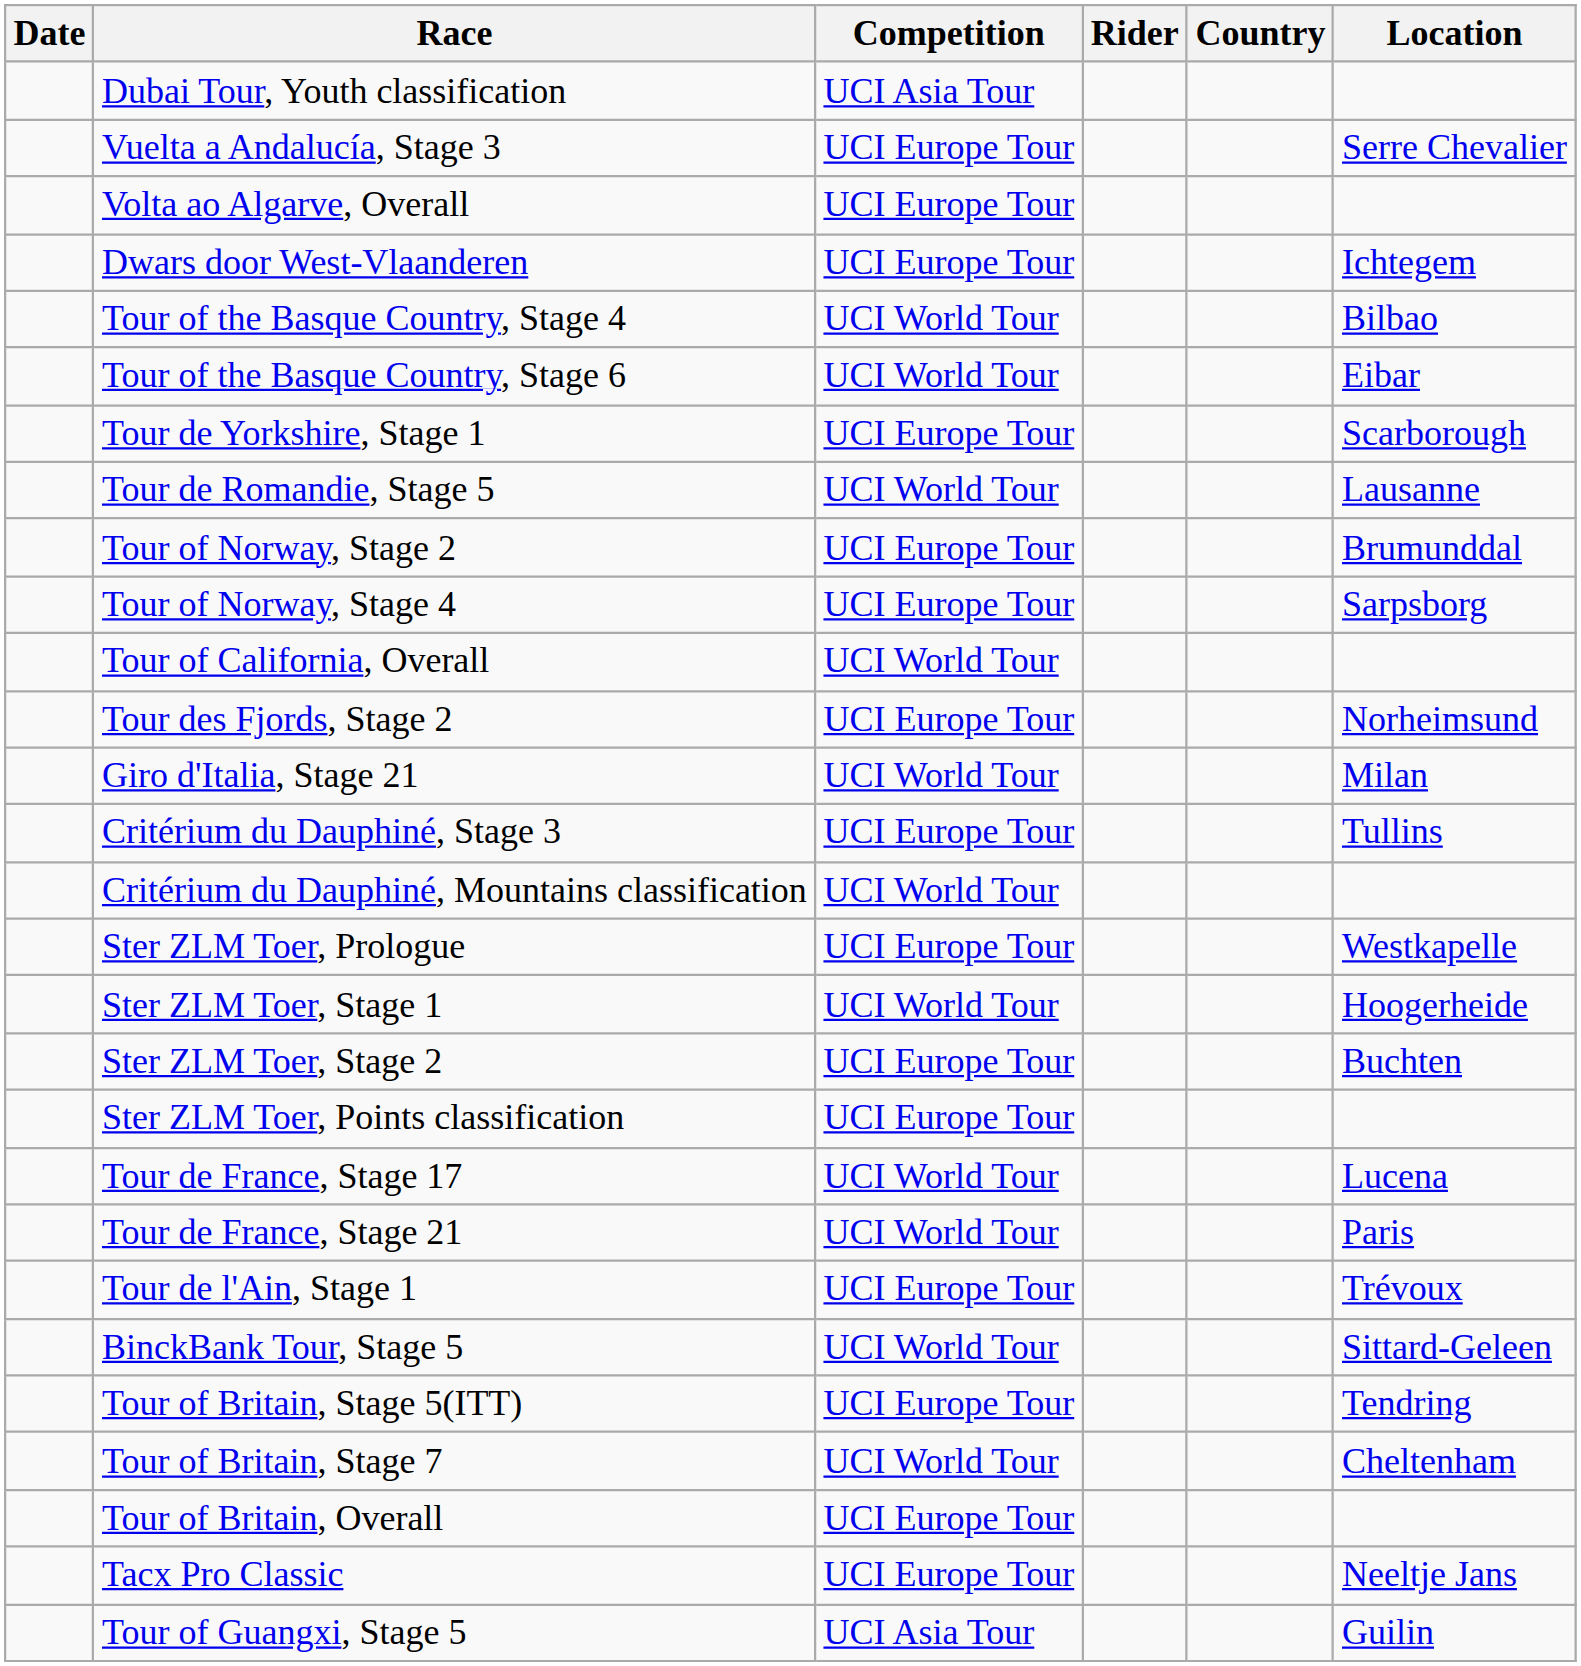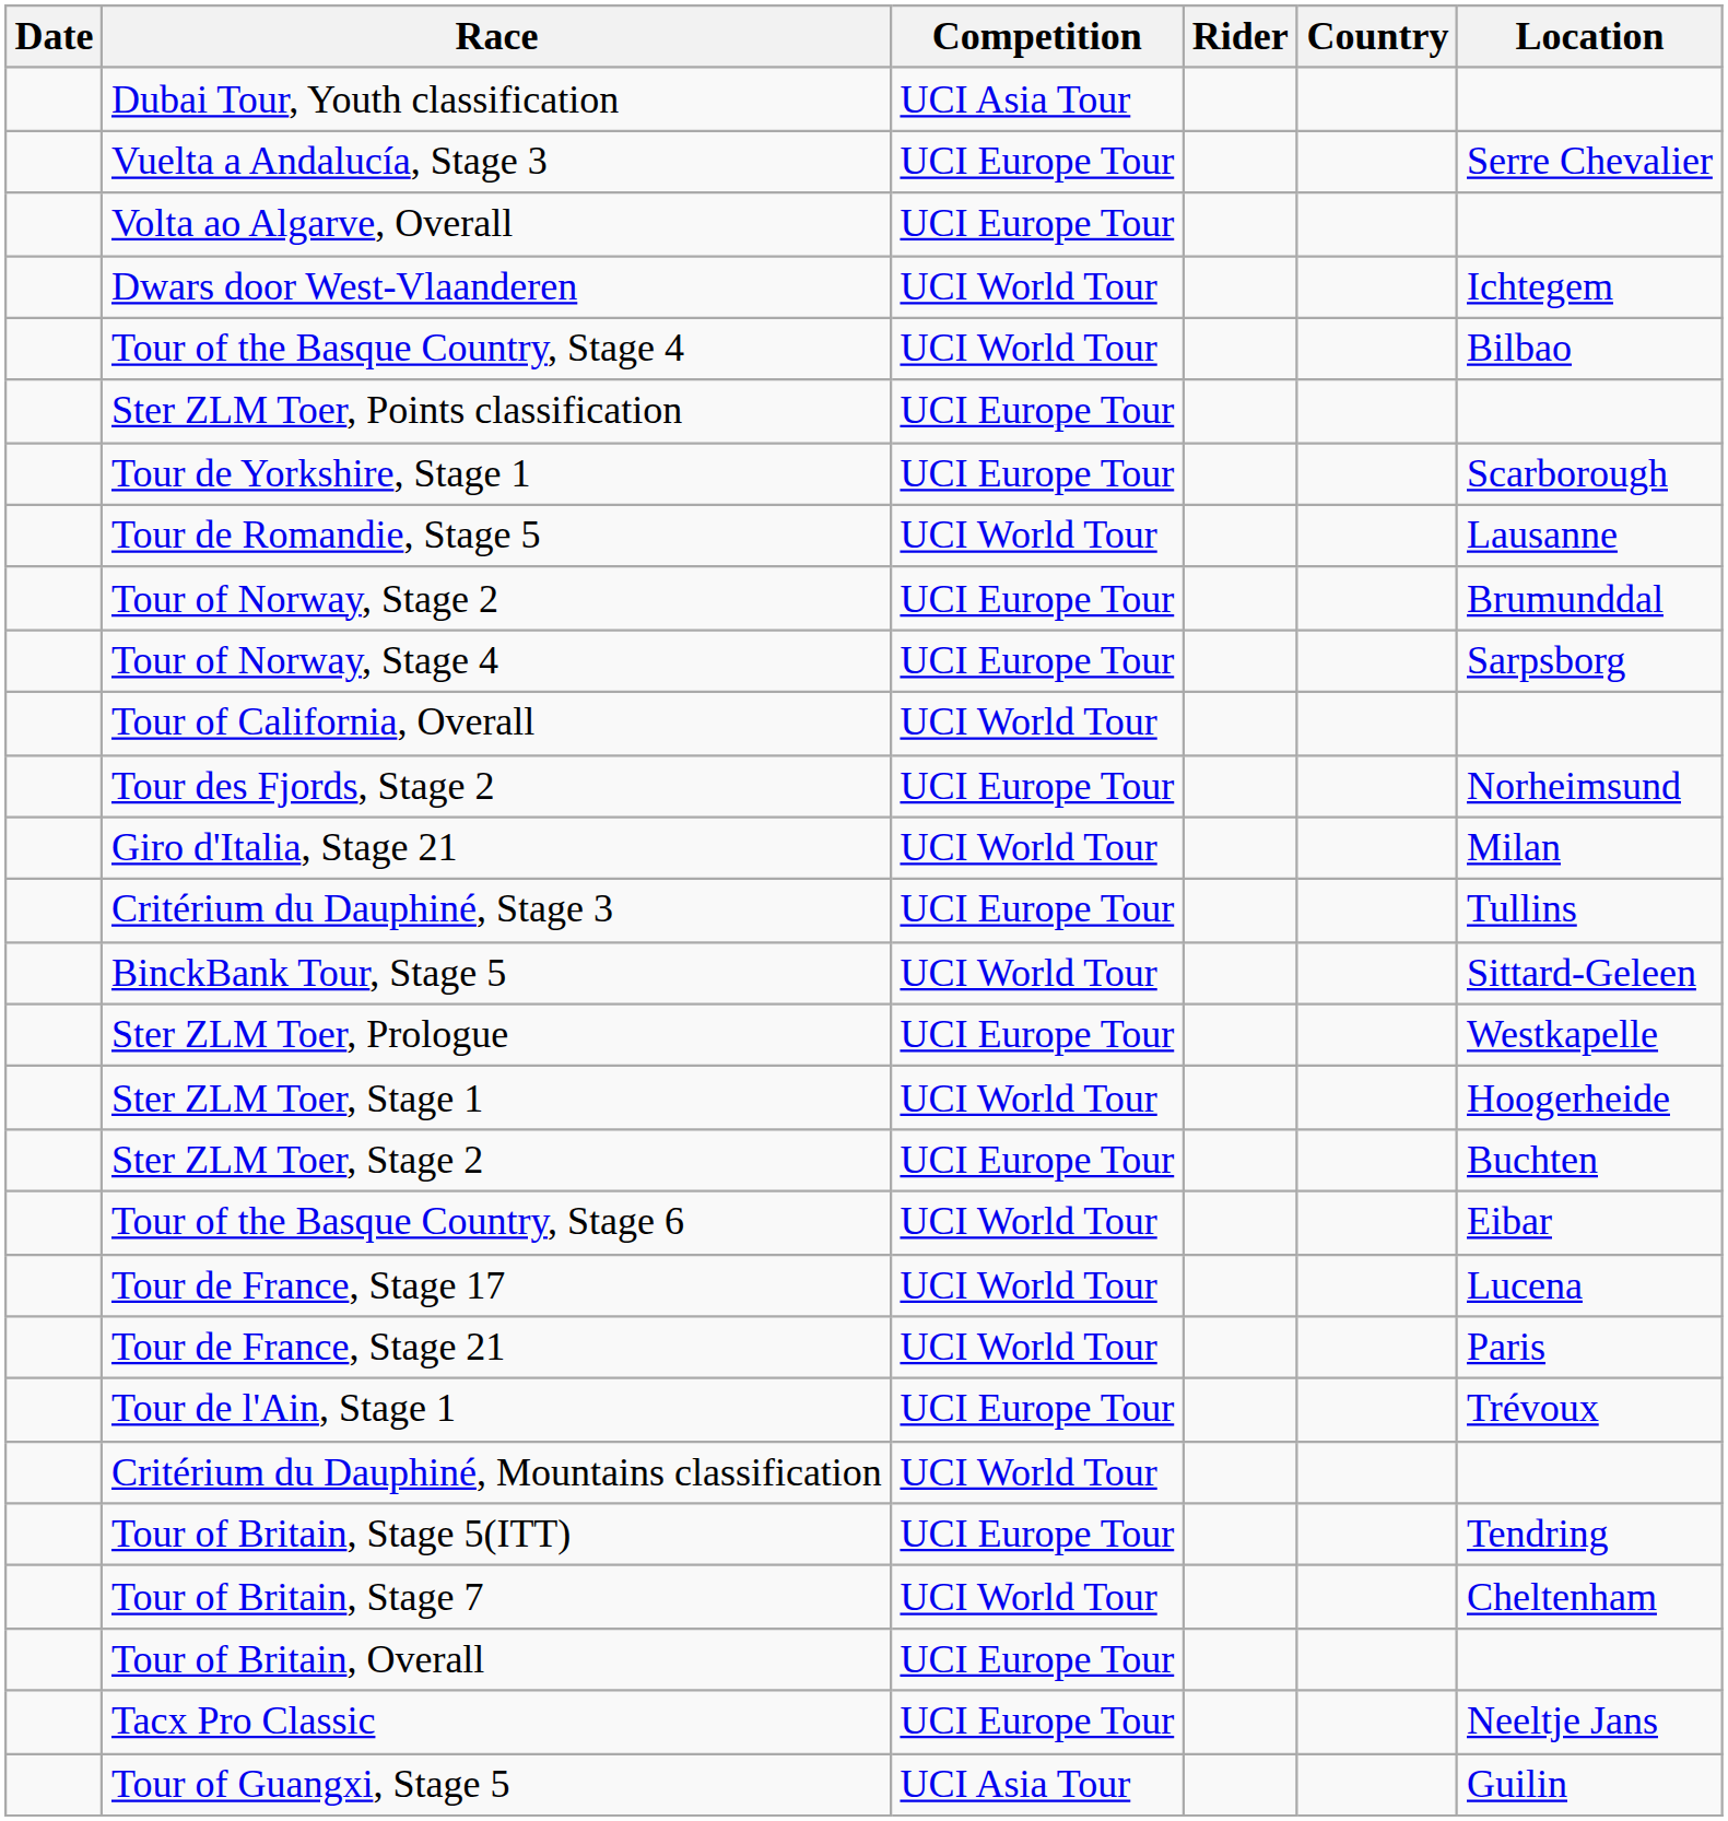Dwars door West-Vlaanderen | Competition: UCI Europe Tour -> UCI World Tour
rows swapped: Tour of the Basque Country, Stage 6 <-> Ster ZLM Toer, Points classification
rows swapped: Critérium du Dauphiné, Mountains classification <-> BinckBank Tour, Stage 5
